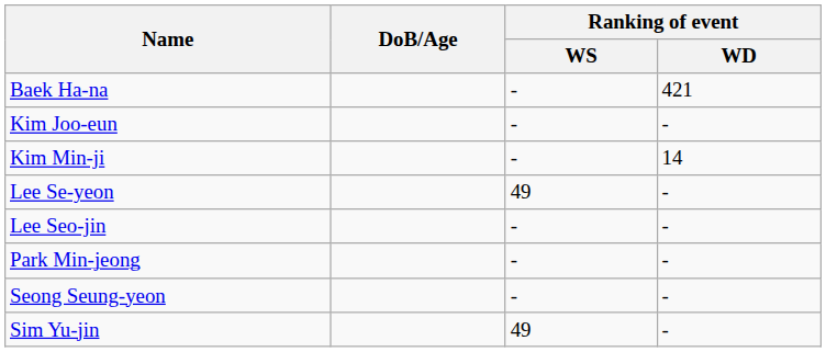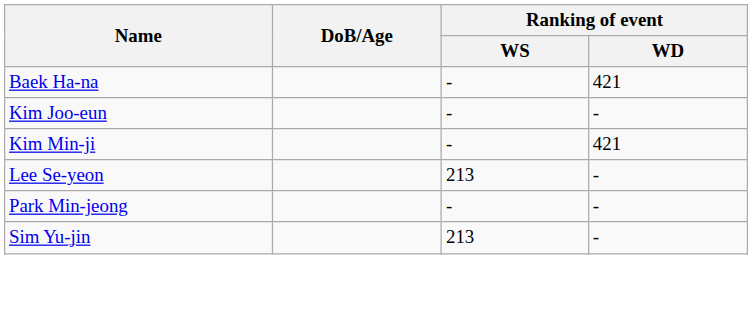Kim Min-ji | Ranking of event / WD: 14 -> 421
Lee Se-yeon | Ranking of event / WS: 49 -> 213
- row: Lee Seo-jin | - | -
- row: Seong Seung-yeon | - | -
Sim Yu-jin | Ranking of event / WS: 49 -> 213
